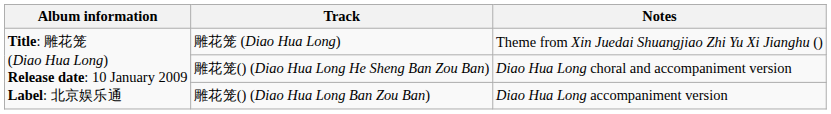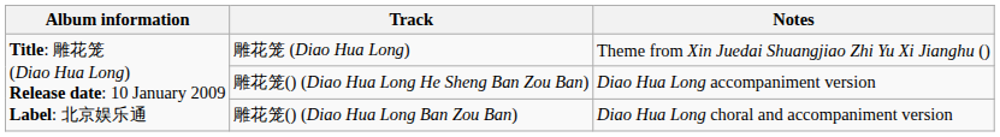雕花笼() (Diao Hua Long He Sheng Ban Zou Ban) | Notes: Diao Hua Long choral and accompaniment version -> Diao Hua Long accompaniment version
雕花笼() (Diao Hua Long Ban Zou Ban) | Notes: Diao Hua Long accompaniment version -> Diao Hua Long choral and accompaniment version
